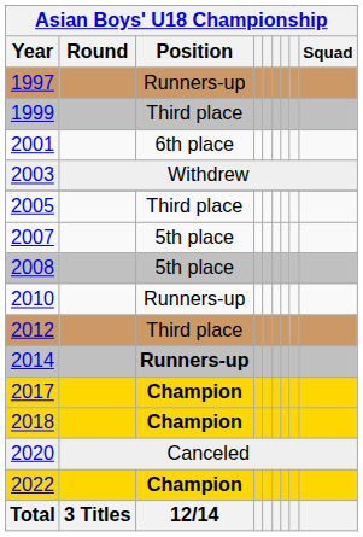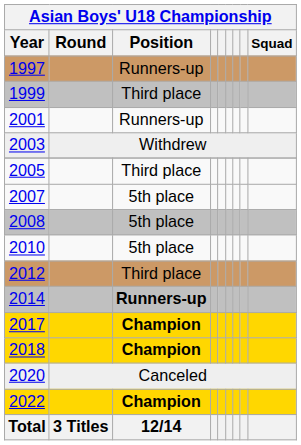2001 | Position: 6th place -> Runners-up
2010 | Position: Runners-up -> 5th place
